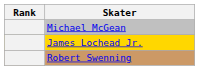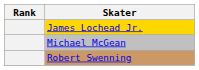rows swapped: James Lochead Jr. <-> Michael McGean
